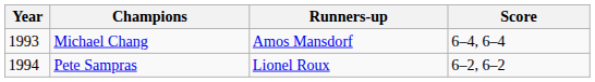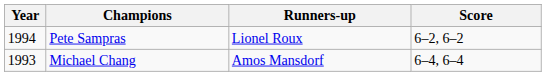rows swapped: Michael Chang <-> Pete Sampras
